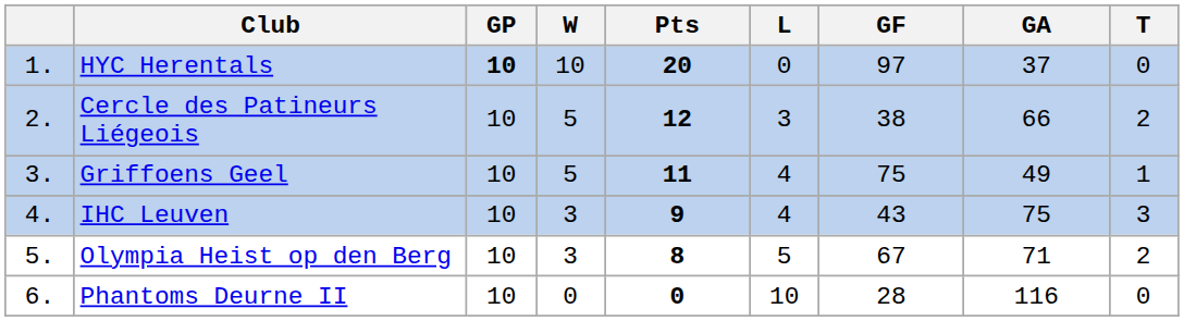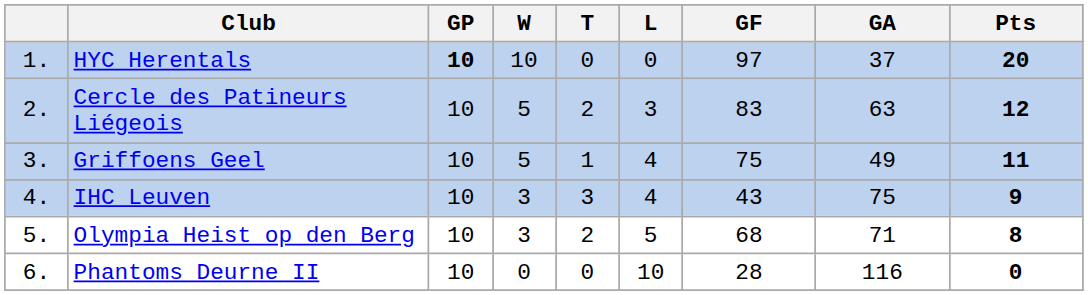columns swapped: T <-> Pts
Cercle des Patineurs Liégeois | GF: 38 -> 83
Cercle des Patineurs Liégeois | GA: 66 -> 63
Olympia Heist op den Berg | GF: 67 -> 68
